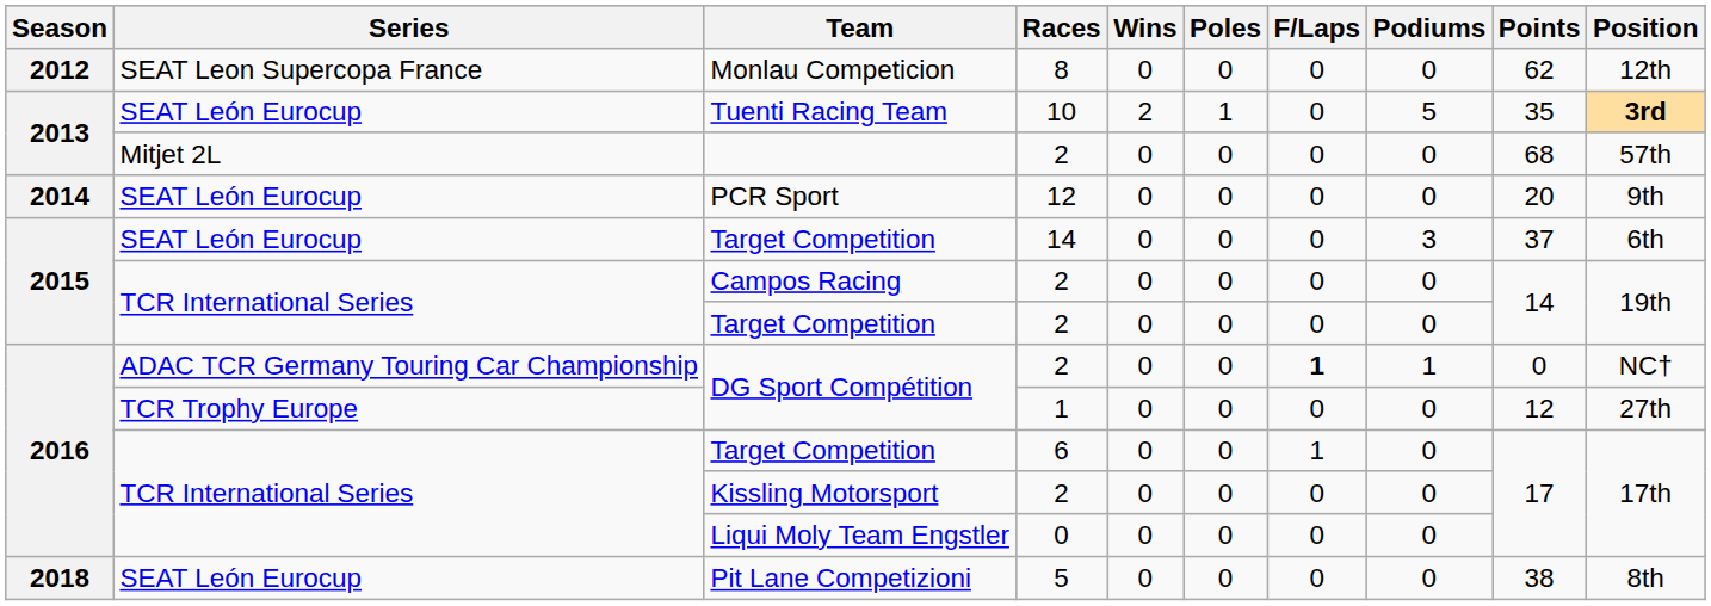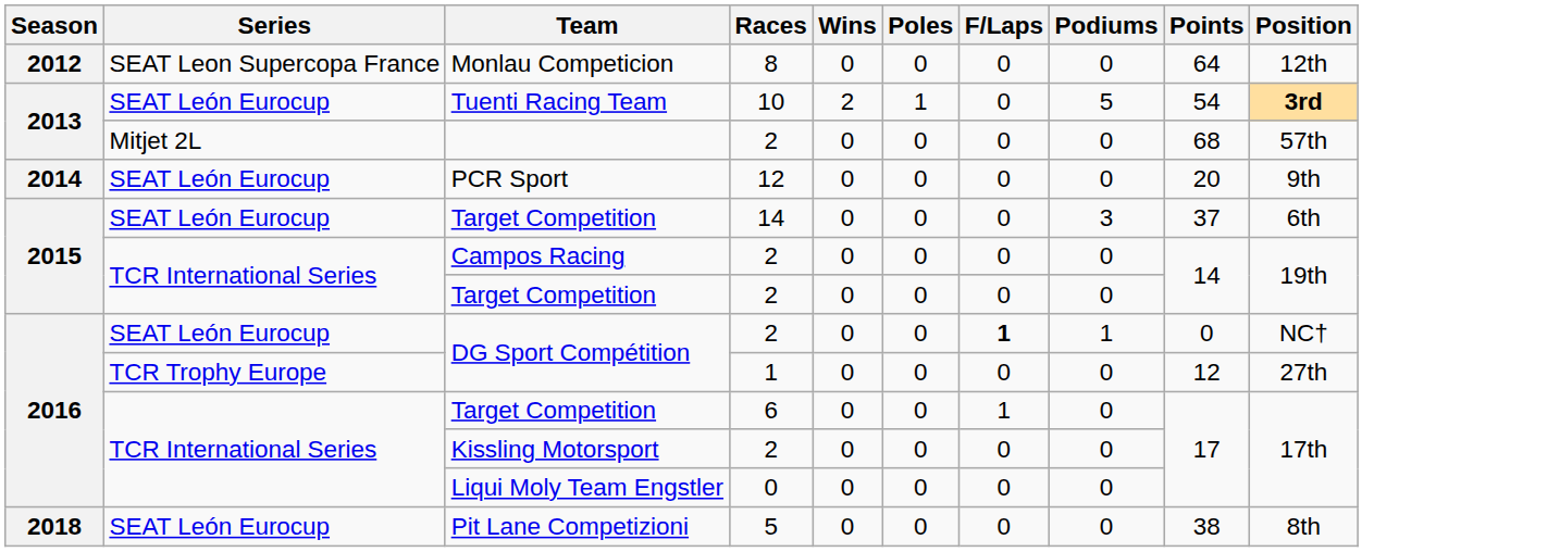Monlau Competicion | Points: 62 -> 64
Tuenti Racing Team | Points: 35 -> 54
DG Sport Compétition / 2 | Series: ADAC TCR Germany Touring Car Championship -> SEAT León Eurocup
